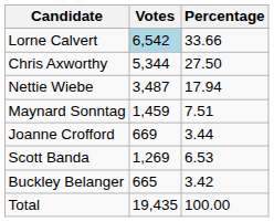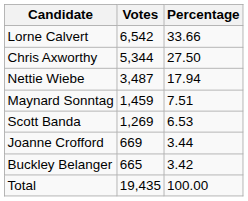Lorne Calvert | Votes: lightblue background -> no background
rows swapped: Scott Banda <-> Joanne Crofford
